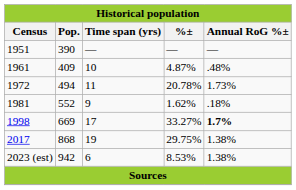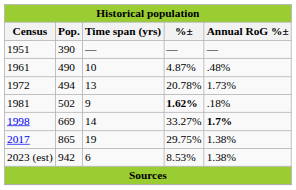1961 | Pop.: 409 -> 490
1972 | Time span (yrs): 11 -> 13
1981 | Pop.: 552 -> 502
1981 | %±: normal -> bold
1998 | Time span (yrs): 17 -> 14
2017 | Pop.: 868 -> 865
